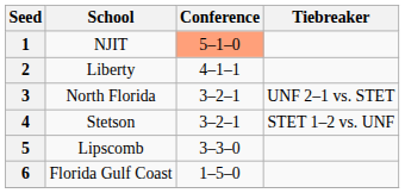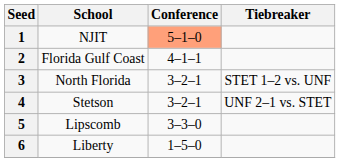2 | School: Liberty -> Florida Gulf Coast
3 | Tiebreaker: UNF 2–1 vs. STET -> STET 1–2 vs. UNF
4 | Tiebreaker: STET 1–2 vs. UNF -> UNF 2–1 vs. STET
6 | School: Florida Gulf Coast -> Liberty
